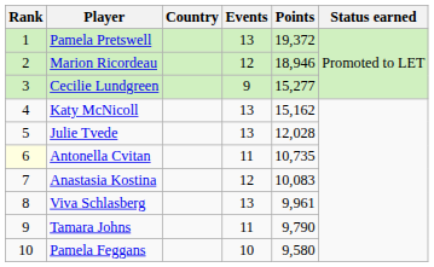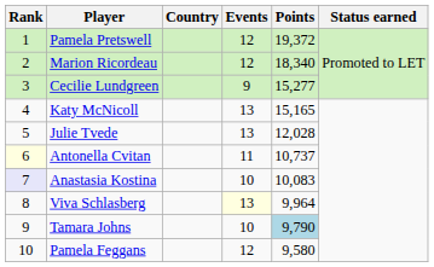Pamela Pretswell | Events: 13 -> 12
Marion Ricordeau | Points: 18,946 -> 18,340
Katy McNicoll | Points: 15,162 -> 15,165
Antonella Cvitan | Points: 10,735 -> 10,737
Anastasia Kostina | Rank: no background -> lavender background
Anastasia Kostina | Events: 12 -> 10
Viva Schlasberg | Events: no background -> lightyellow background
Viva Schlasberg | Points: 9,961 -> 9,964
Tamara Johns | Events: 11 -> 10
Tamara Johns | Points: no background -> lightblue background
Pamela Feggans | Events: 10 -> 12
